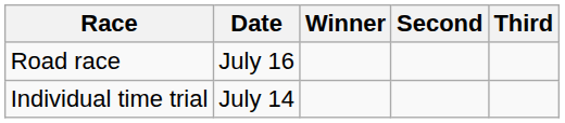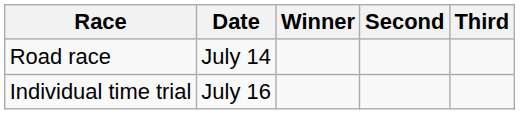Road race | Date: July 16 -> July 14
Individual time trial | Date: July 14 -> July 16
